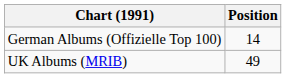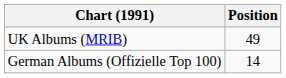rows swapped: German Albums (Offizielle Top 100) <-> UK Albums (MRIB)
